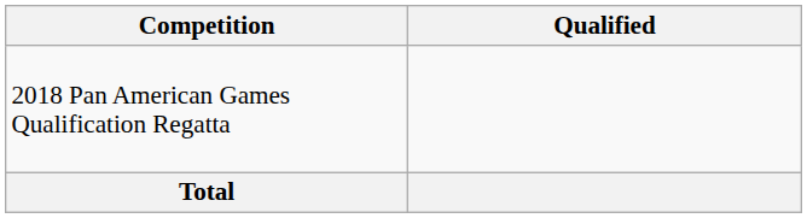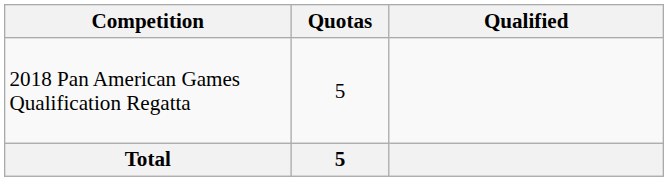+ column: Quotas | 5 | 5
